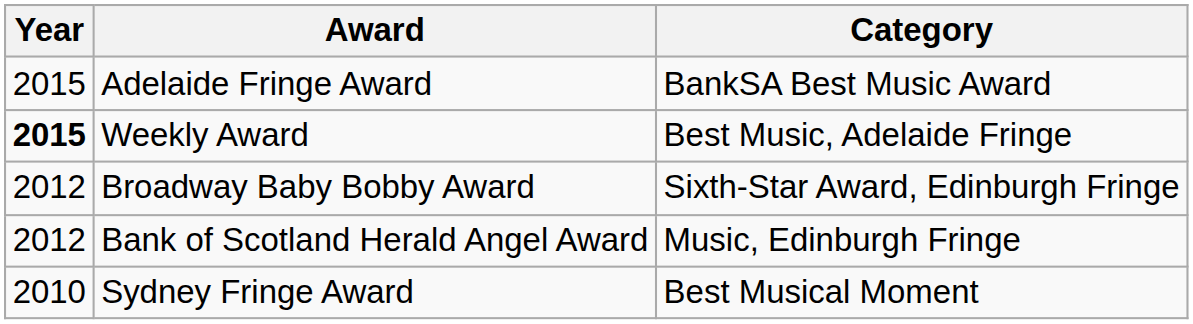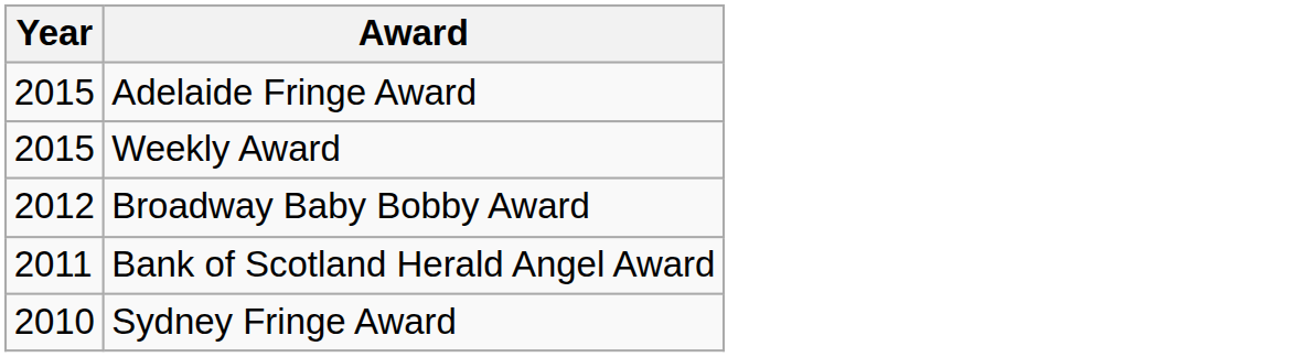- column: Category | BankSA Best Music Award | Best Music, Adelaide Fringe | Sixth-Star Award, Edinburgh Fringe | Music, Edinburgh Fringe | Best Musical Moment
Weekly Award | Year: bold -> normal
Bank of Scotland Herald Angel Award | Year: 2012 -> 2011
